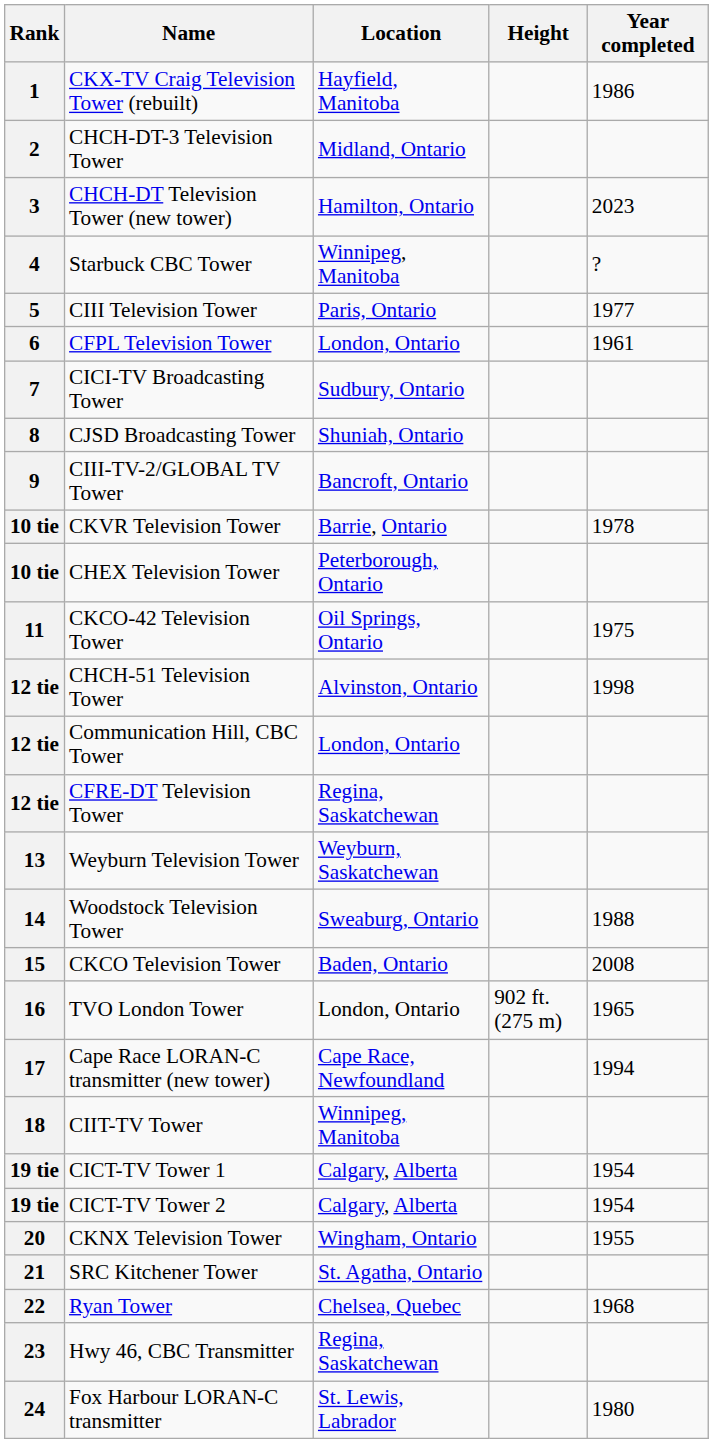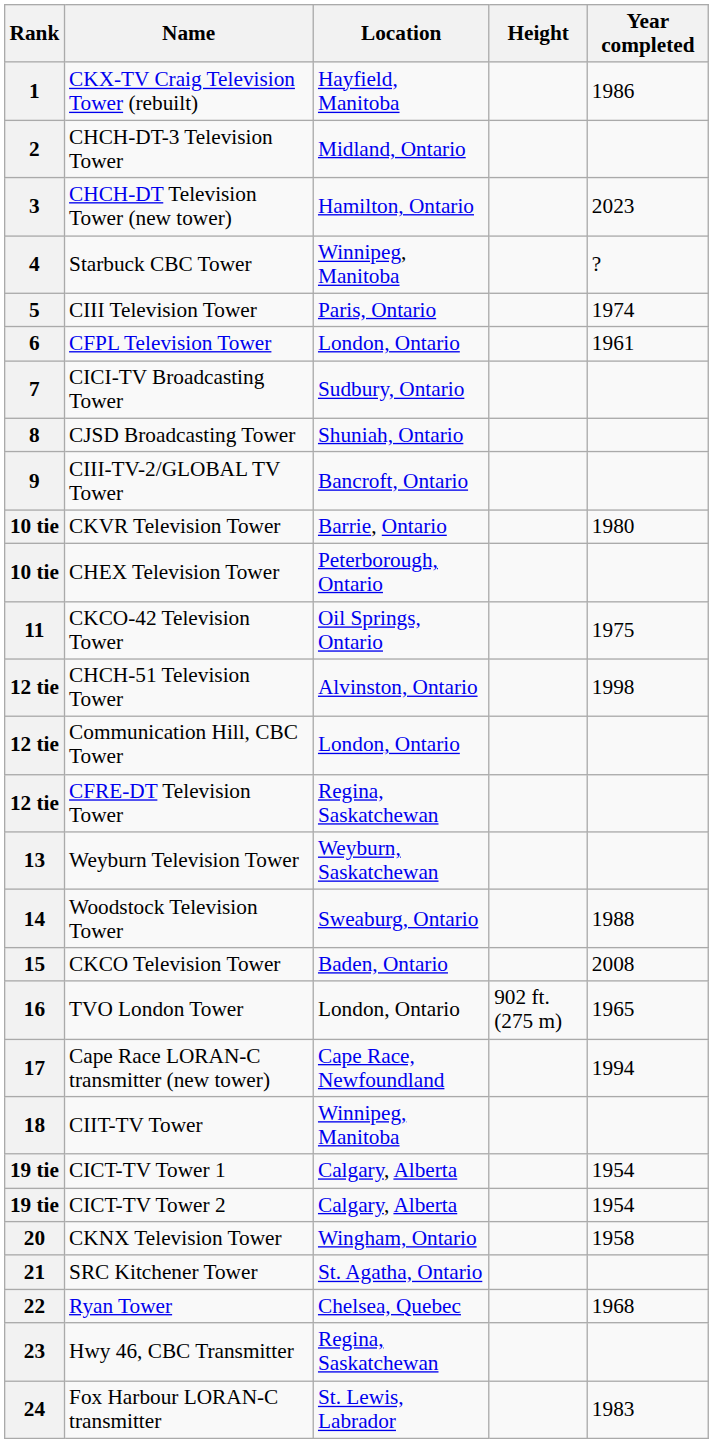CIII Television Tower | Year completed: 1977 -> 1974
CKVR Television Tower | Year completed: 1978 -> 1980
CKNX Television Tower | Year completed: 1955 -> 1958
Fox Harbour LORAN-C transmitter | Year completed: 1980 -> 1983
